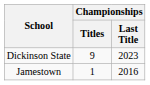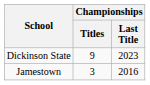Jamestown | Championships / Titles: 1 -> 3
